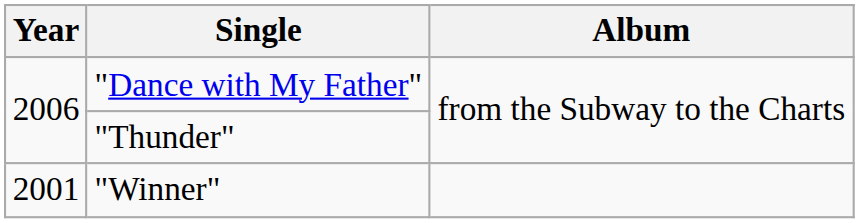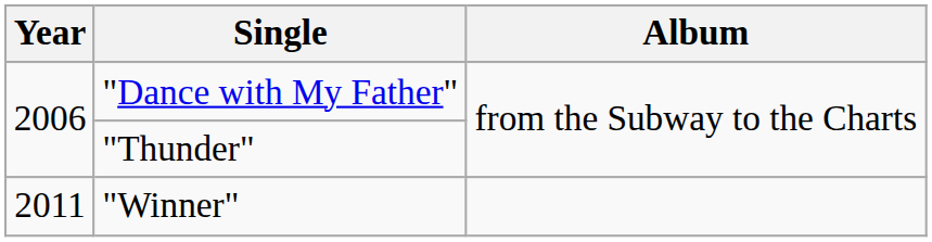"Winner" | Year: 2001 -> 2011
